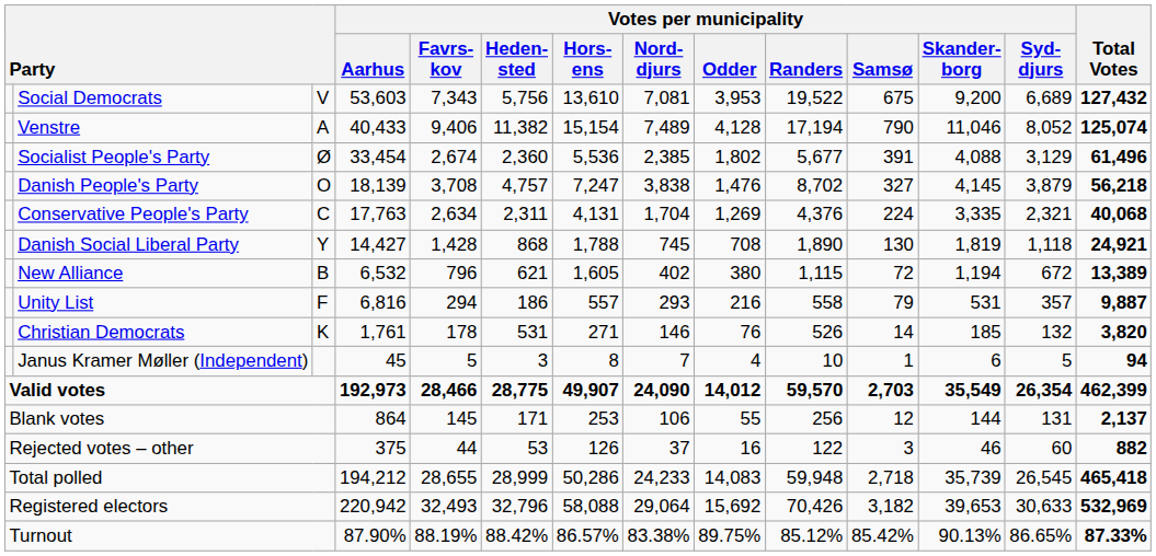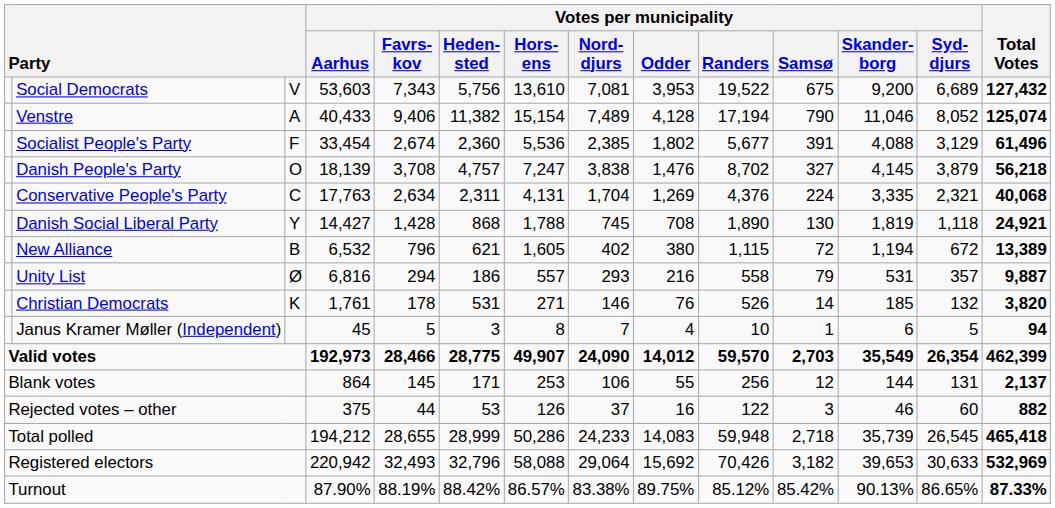Socialist People's Party | column 3: Ø -> F
Unity List | column 3: F -> Ø
